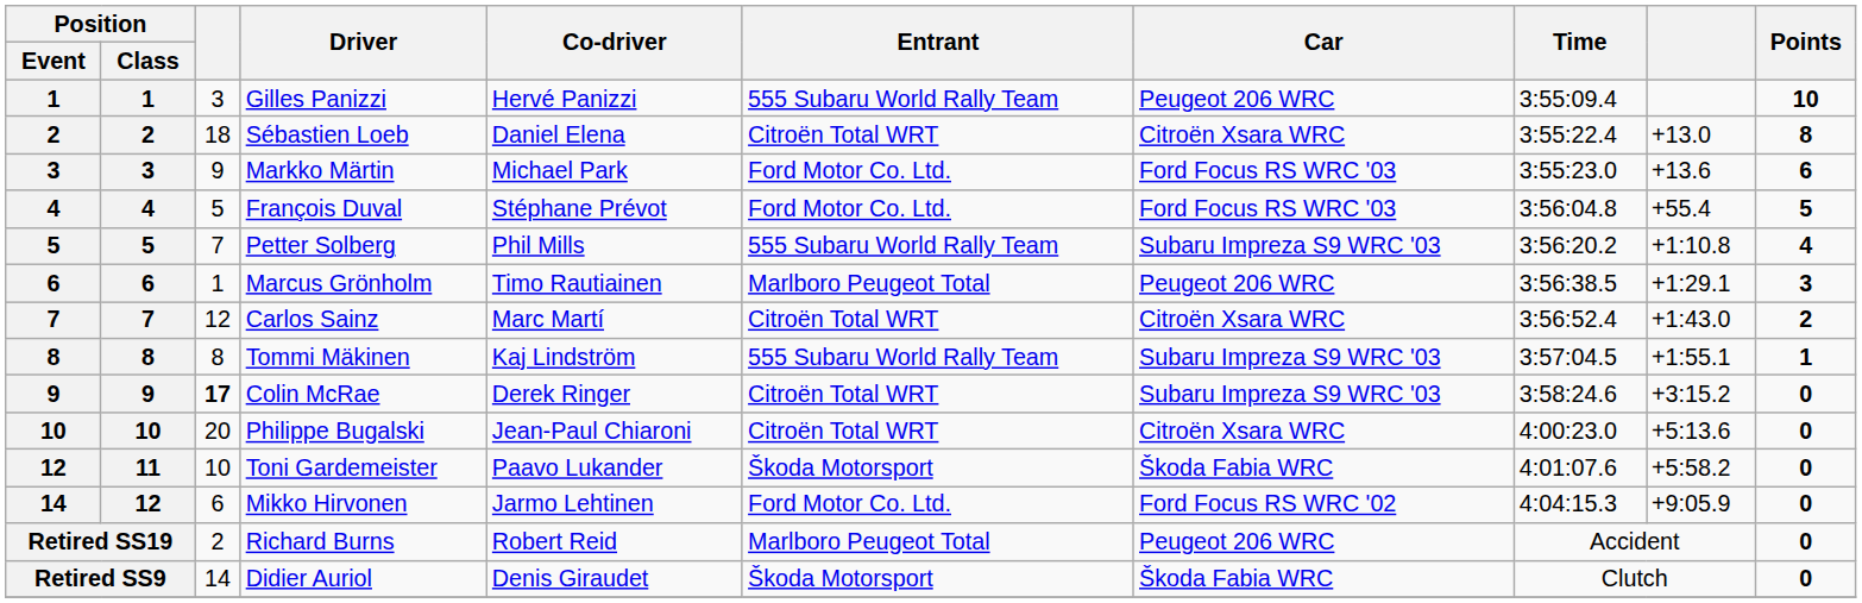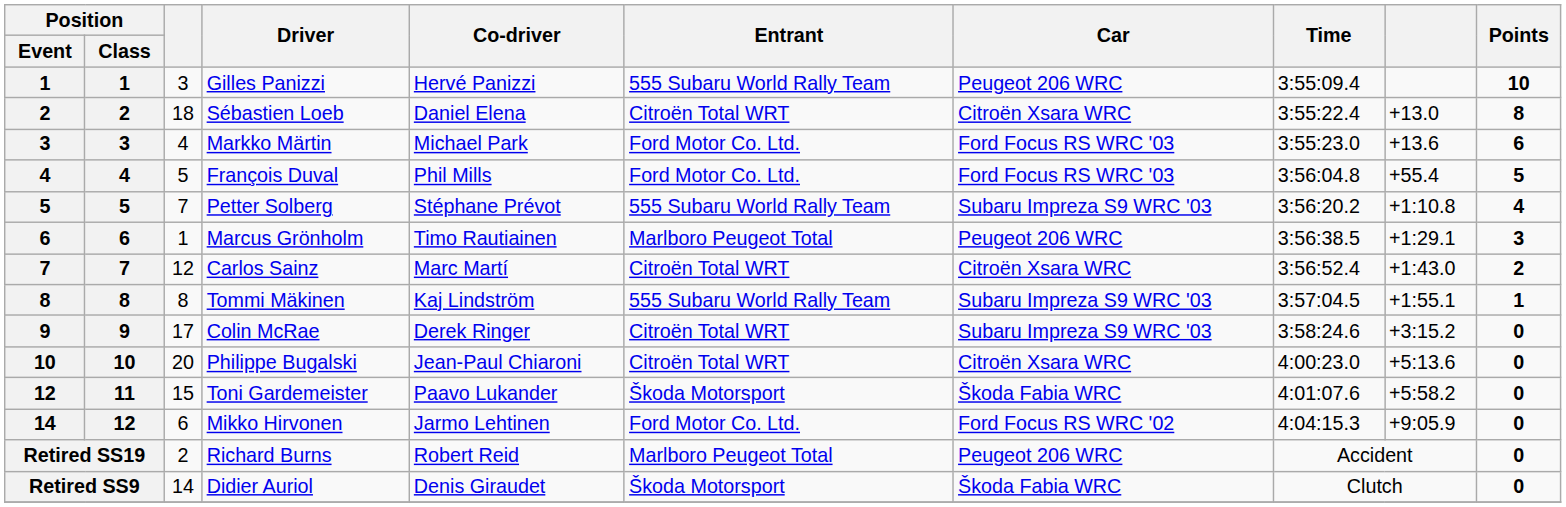Markko Märtin | column 3: 9 -> 4
François Duval | Co-driver: Stéphane Prévot -> Phil Mills
Petter Solberg | Co-driver: Phil Mills -> Stéphane Prévot
Colin McRae | column 3: bold -> normal
Toni Gardemeister | column 3: 10 -> 15
